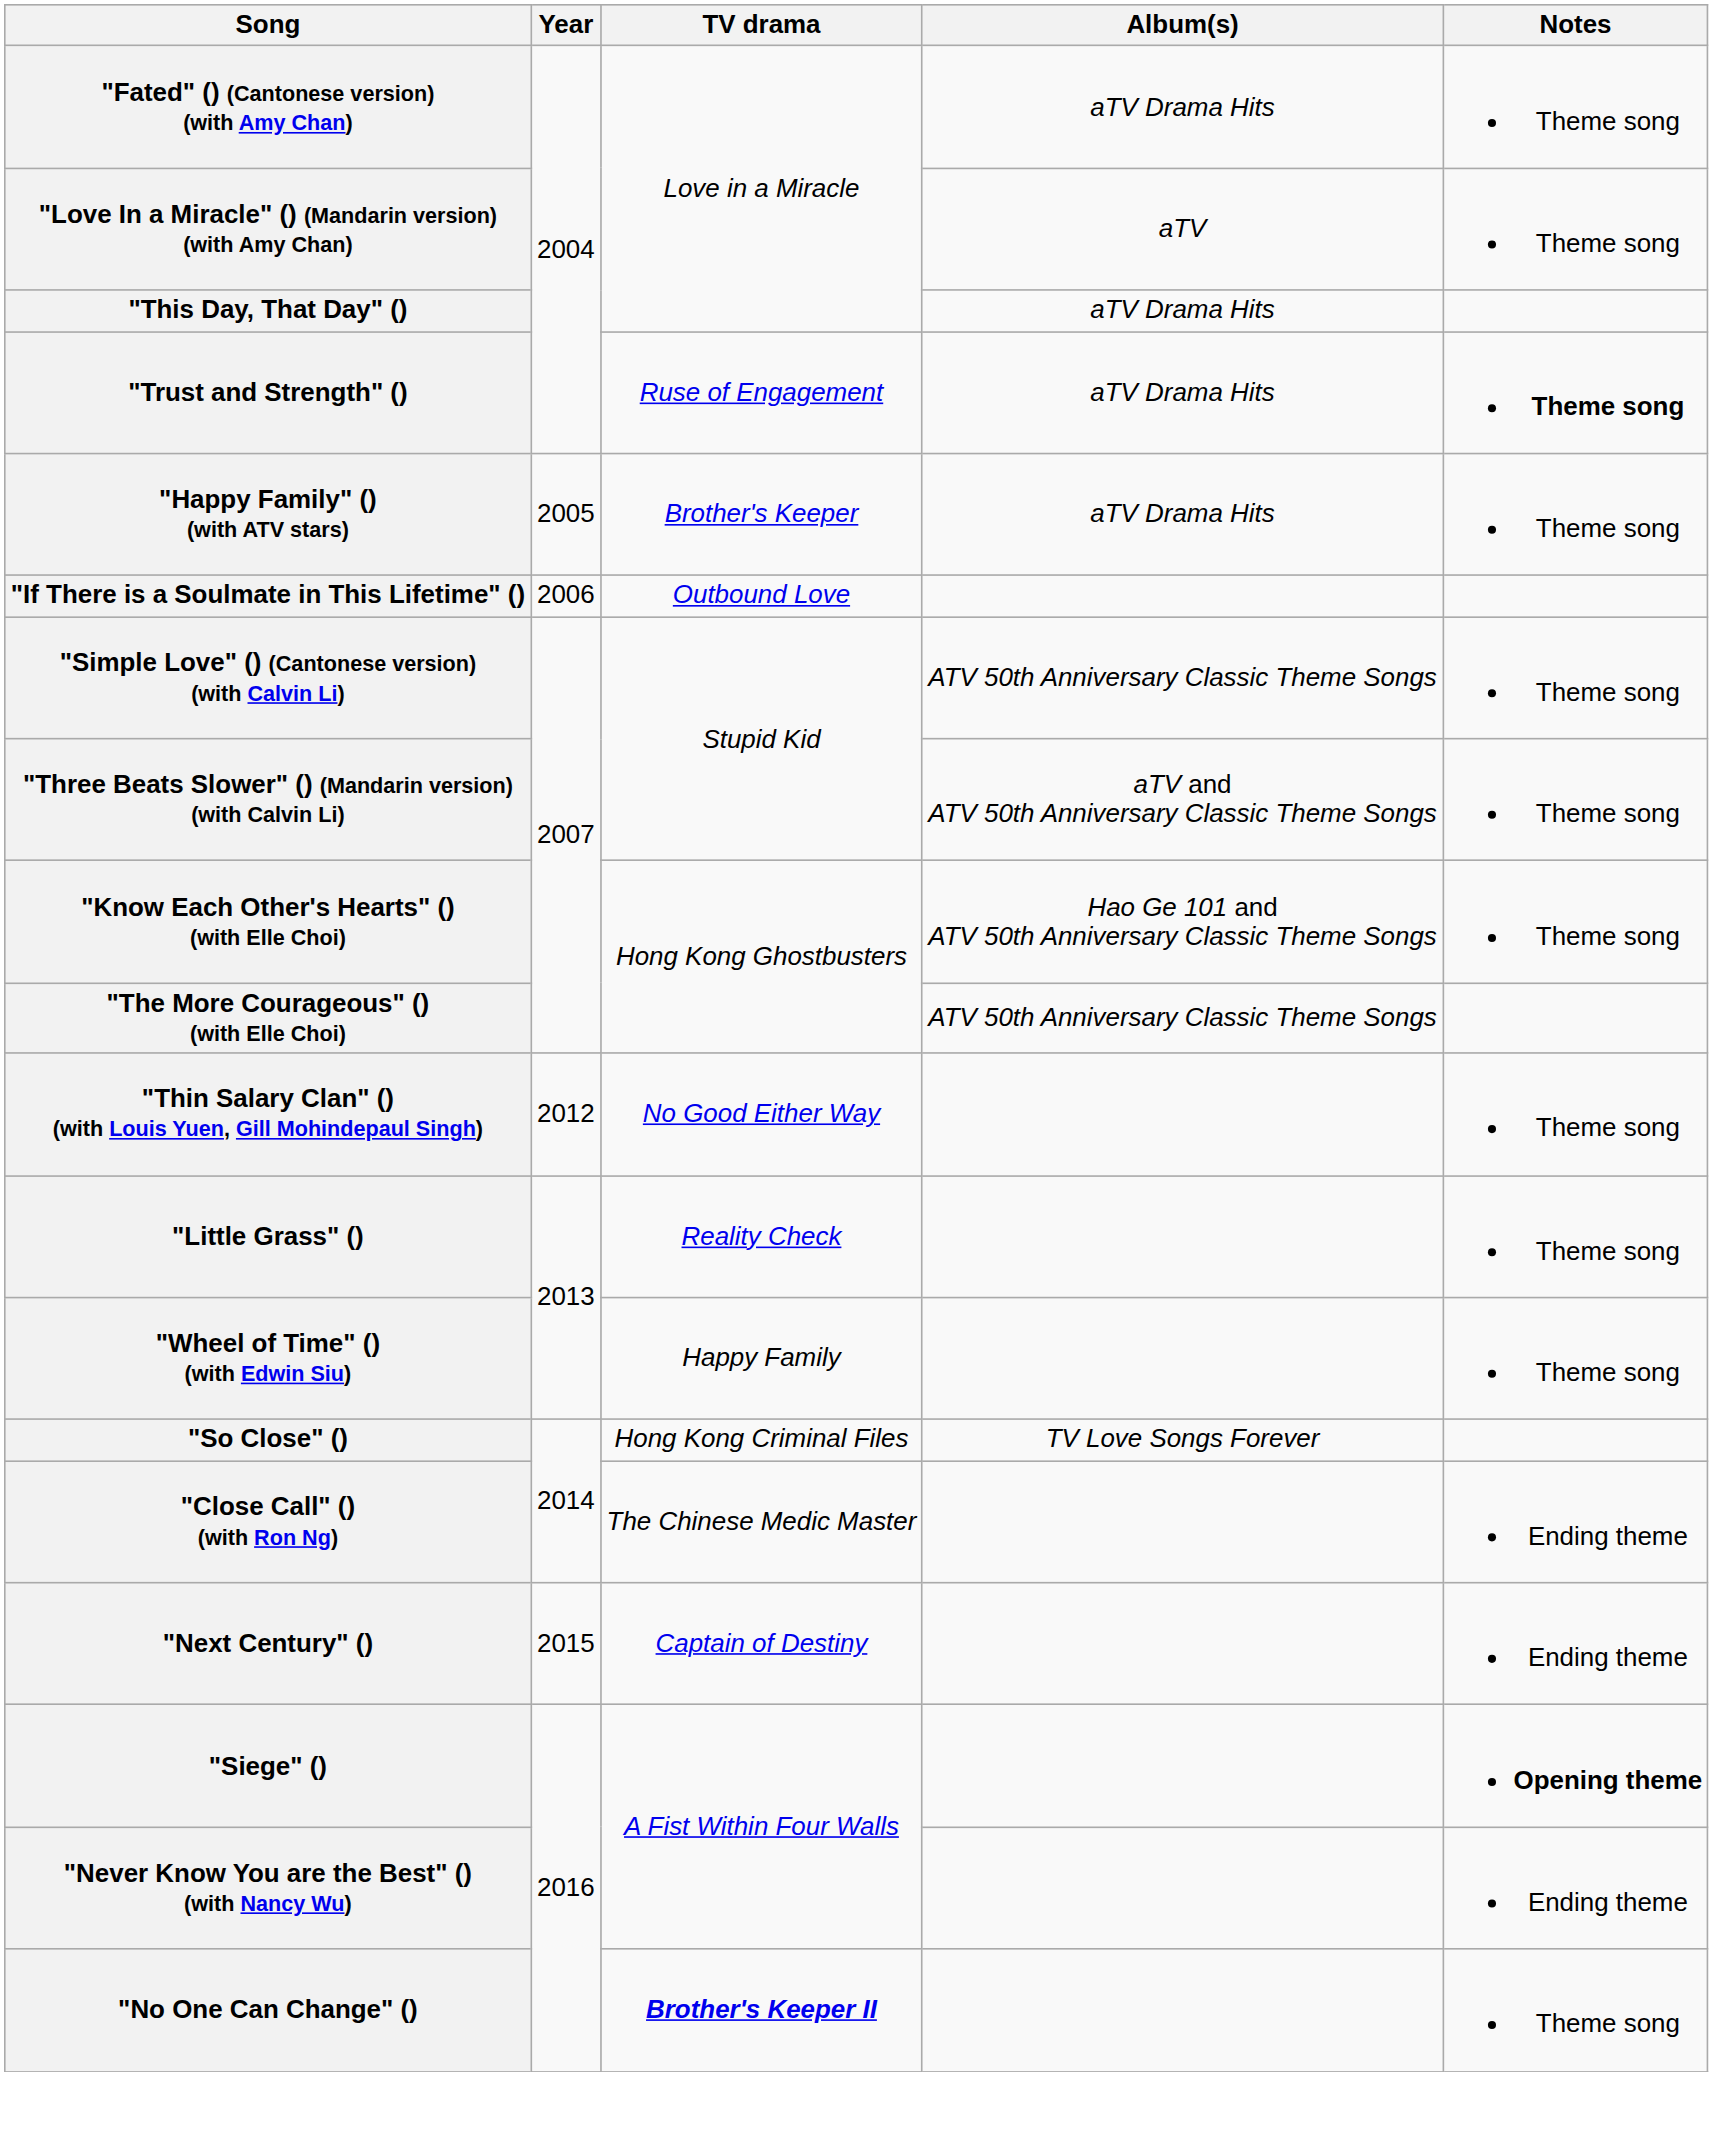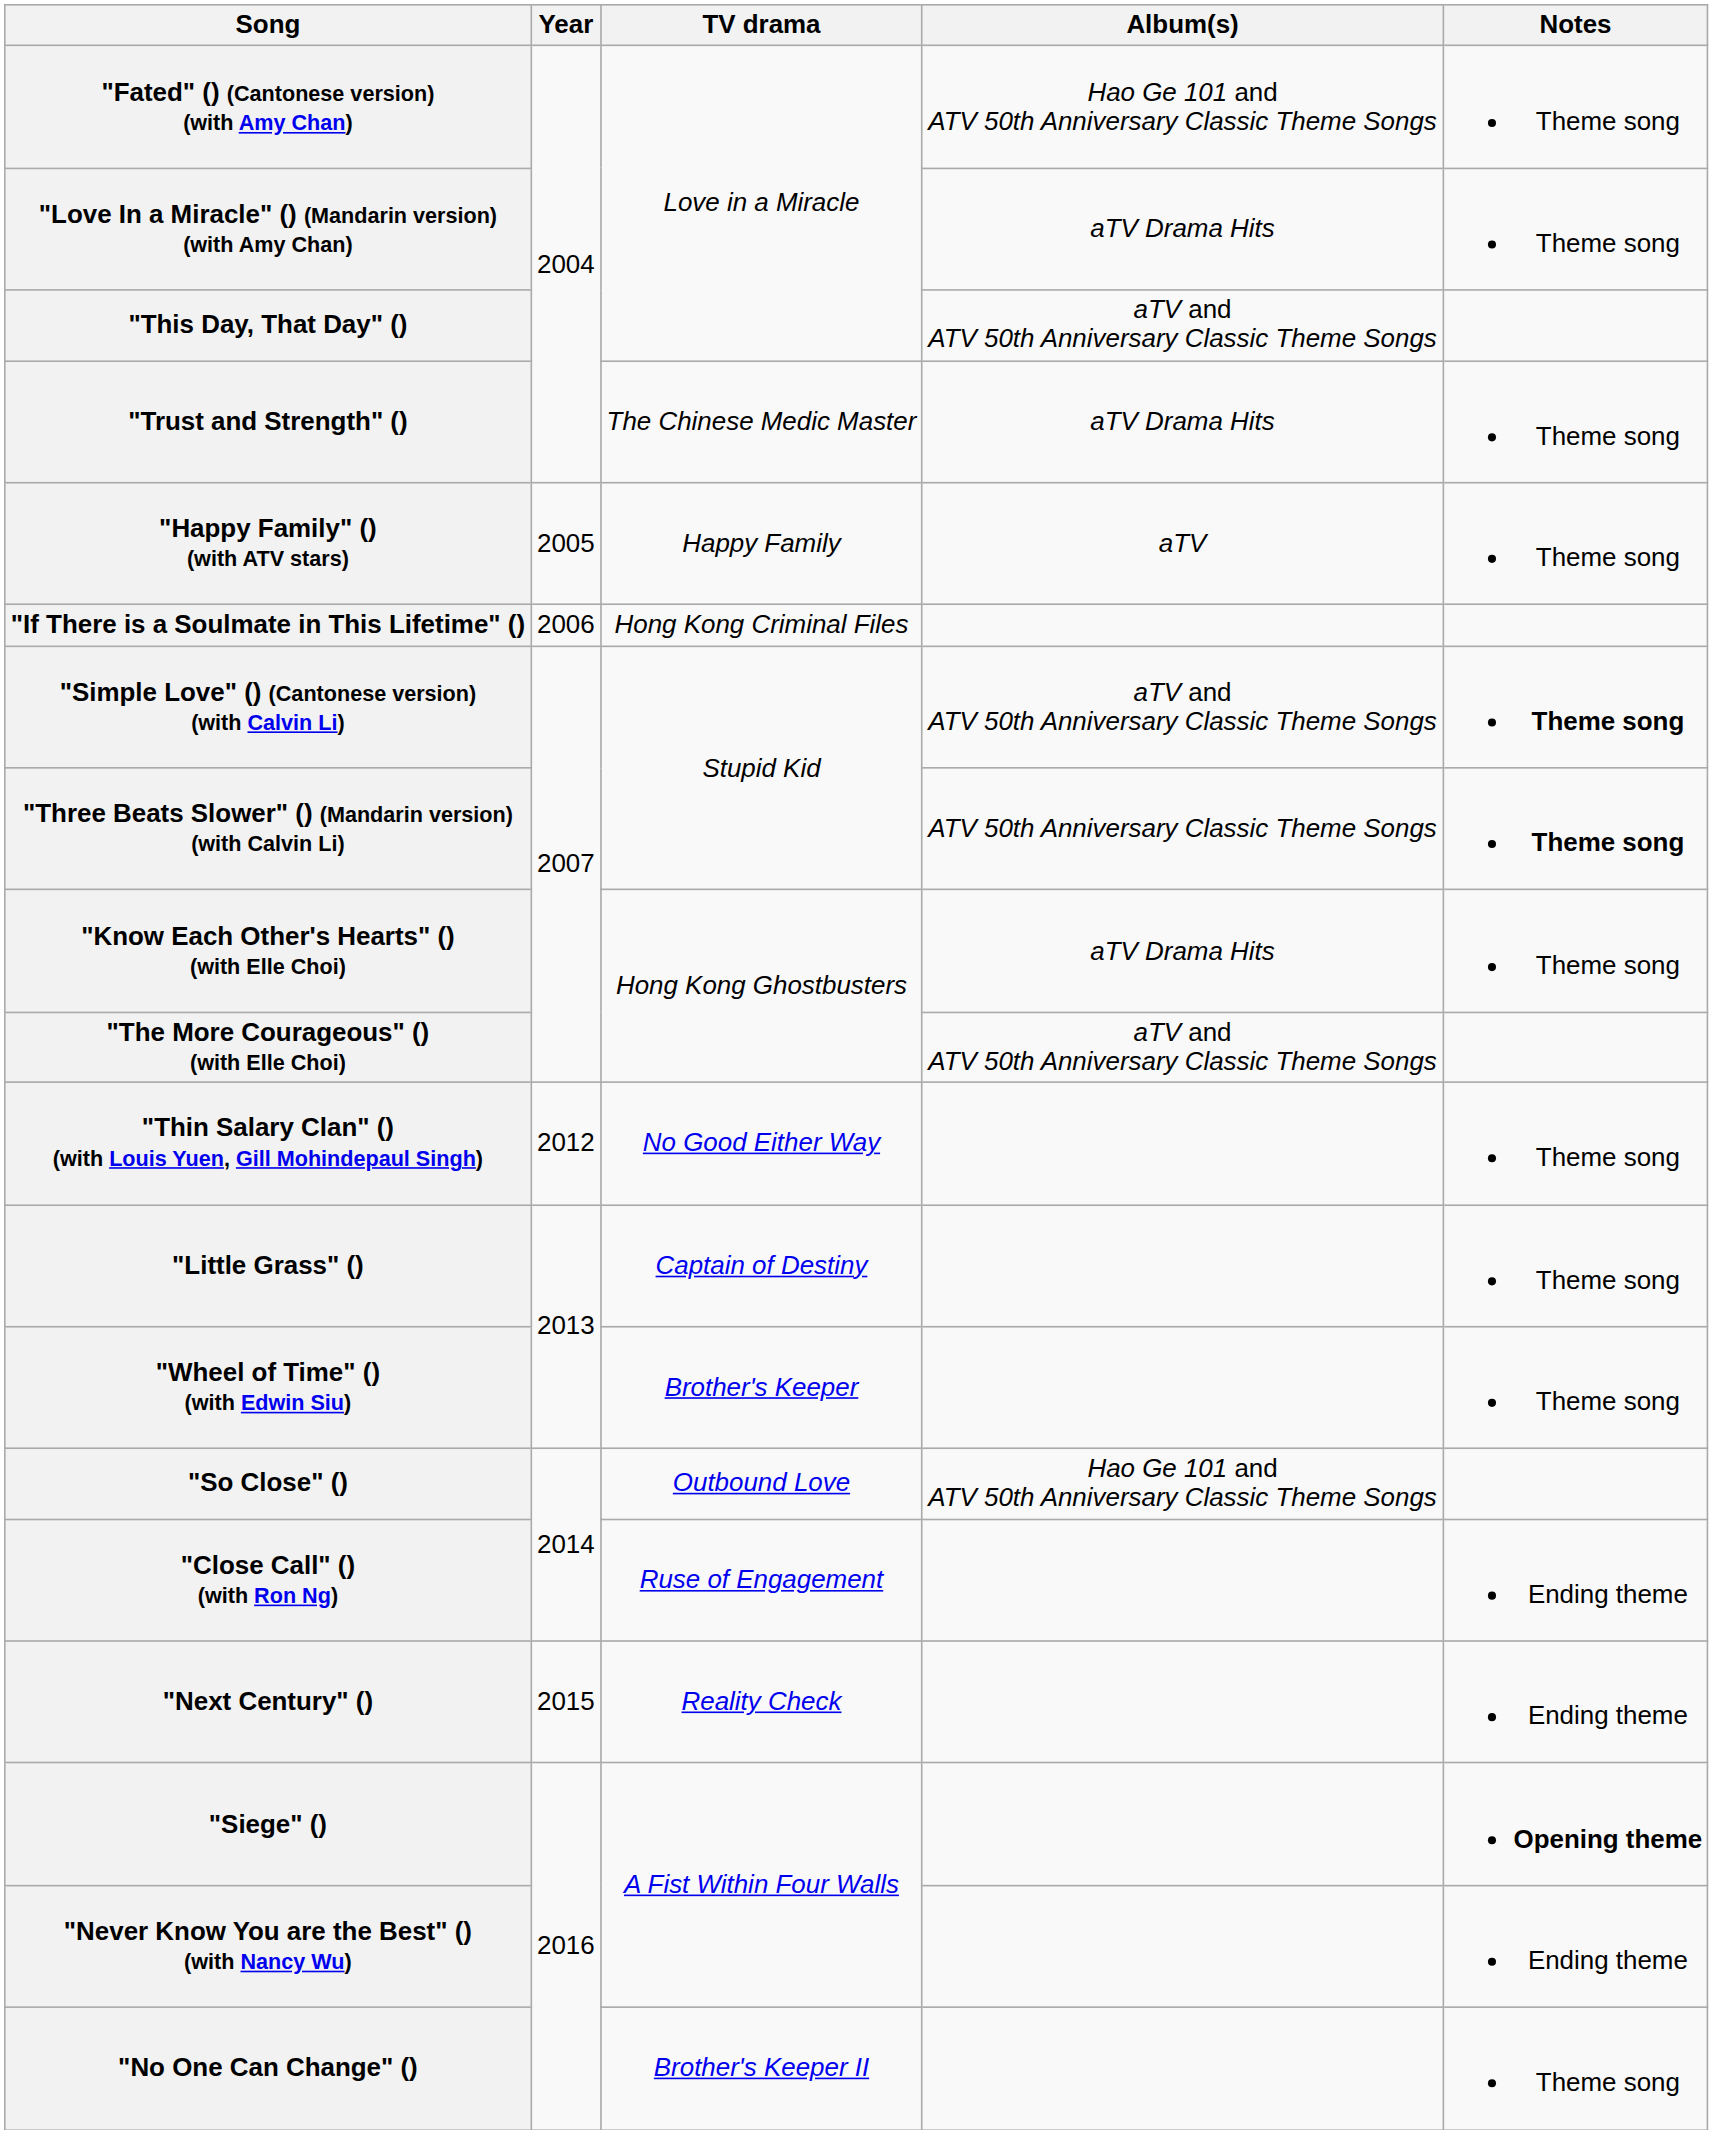"Fated" () (Cantonese version) (with Amy Chan) | Album(s): aTV Drama Hits -> Hao Ge 101 and ATV 50th Anniversary Classic Theme Songs
"Love In a Miracle" () (Mandarin version) (with Amy Chan) | Album(s): aTV -> aTV Drama Hits
"This Day, That Day" () | Album(s): aTV Drama Hits -> aTV and ATV 50th Anniversary Classic Theme Songs
"Trust and Strength" () | TV drama: Ruse of Engagement -> The Chinese Medic Master
"Trust and Strength" () | Notes: bold -> normal
"Happy Family" () (with ATV stars) | TV drama: Brother's Keeper -> Happy Family
"Happy Family" () (with ATV stars) | Album(s): aTV Drama Hits -> aTV
"If There is a Soulmate in This Lifetime" () | TV drama: Outbound Love -> Hong Kong Criminal Files
"Simple Love" () (Cantonese version) (with Calvin Li) | Album(s): ATV 50th Anniversary Classic Theme Songs -> aTV and ATV 50th Anniversary Classic Theme Songs
"Simple Love" () (Cantonese version) (with Calvin Li) | Notes: normal -> bold
"Three Beats Slower" () (Mandarin version) (with Calvin Li) | Album(s): aTV and ATV 50th Anniversary Classic Theme Songs -> ATV 50th Anniversary Classic Theme Songs
"Three Beats Slower" () (Mandarin version) (with Calvin Li) | Notes: normal -> bold
"Know Each Other's Hearts" () (with Elle Choi) | Album(s): Hao Ge 101 and ATV 50th Anniversary Classic Theme Songs -> aTV Drama Hits
"The More Courageous" () (with Elle Choi) | Album(s): ATV 50th Anniversary Classic Theme Songs -> aTV and ATV 50th Anniversary Classic Theme Songs
"Little Grass" () | TV drama: Reality Check -> Captain of Destiny
"Wheel of Time" () (with Edwin Siu) | TV drama: Happy Family -> Brother's Keeper
"So Close" () | TV drama: Hong Kong Criminal Files -> Outbound Love
"So Close" () | Album(s): TV Love Songs Forever -> Hao Ge 101 and ATV 50th Anniversary Classic Theme Songs
"Close Call" () (with Ron Ng) | TV drama: The Chinese Medic Master -> Ruse of Engagement
"Next Century" () | TV drama: Captain of Destiny -> Reality Check
"No One Can Change" () | TV drama: bold -> normal
